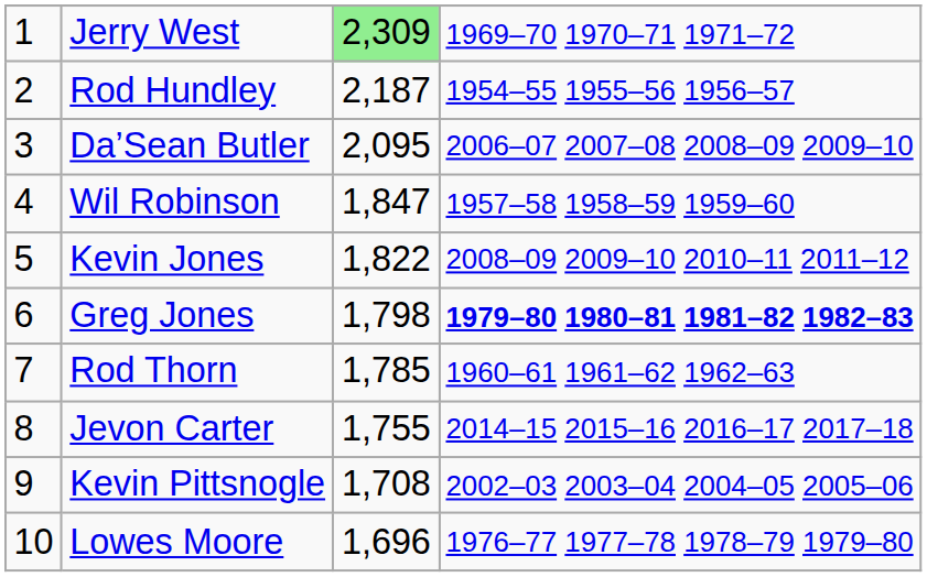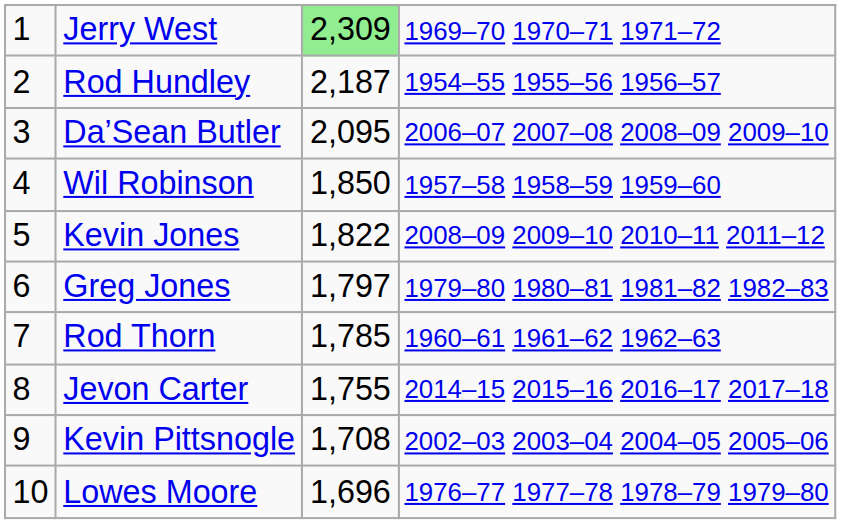Wil Robinson | column 3: 1,847 -> 1,850
Greg Jones | column 3: 1,798 -> 1,797
Greg Jones | column 4: bold -> normal
